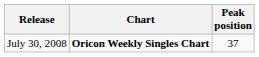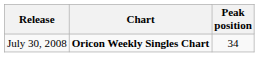July 30, 2008 | Peak position: 37 -> 34
